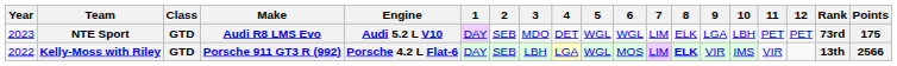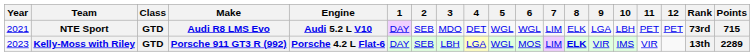NTE Sport | Year: 2023 -> 2021
NTE Sport | Points: 175 -> 715
Kelly-Moss with Riley | Year: 2022 -> 2023
Kelly-Moss with Riley | Points: 2566 -> 2289
